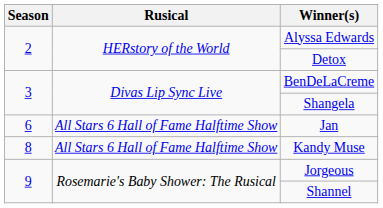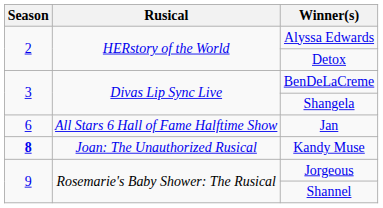Kandy Muse | Season: normal -> bold
Kandy Muse | Rusical: All Stars 6 Hall of Fame Halftime Show -> Joan: The Unauthorized Rusical
